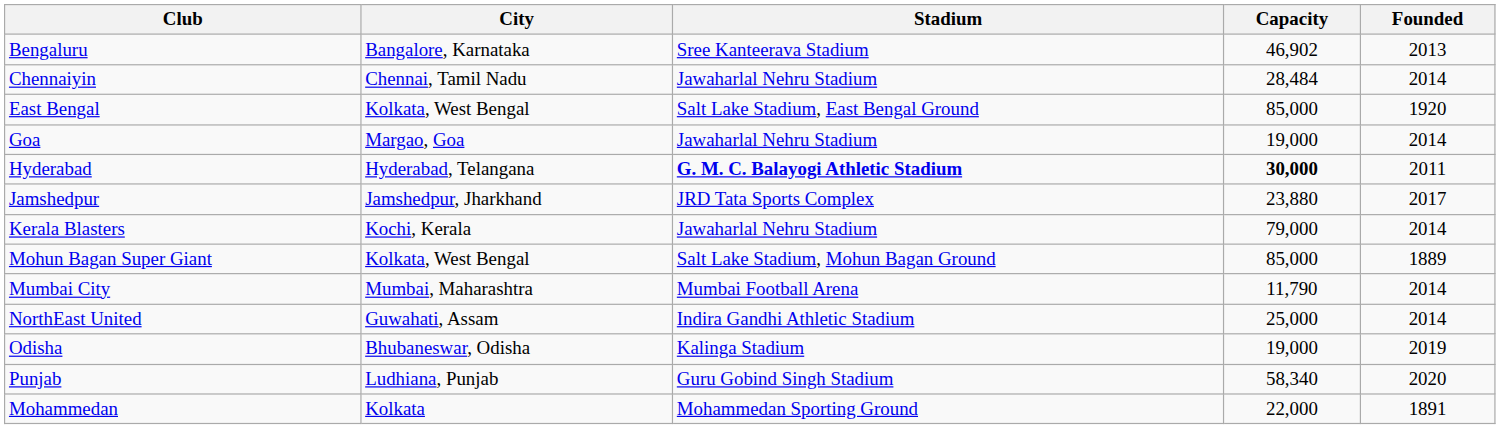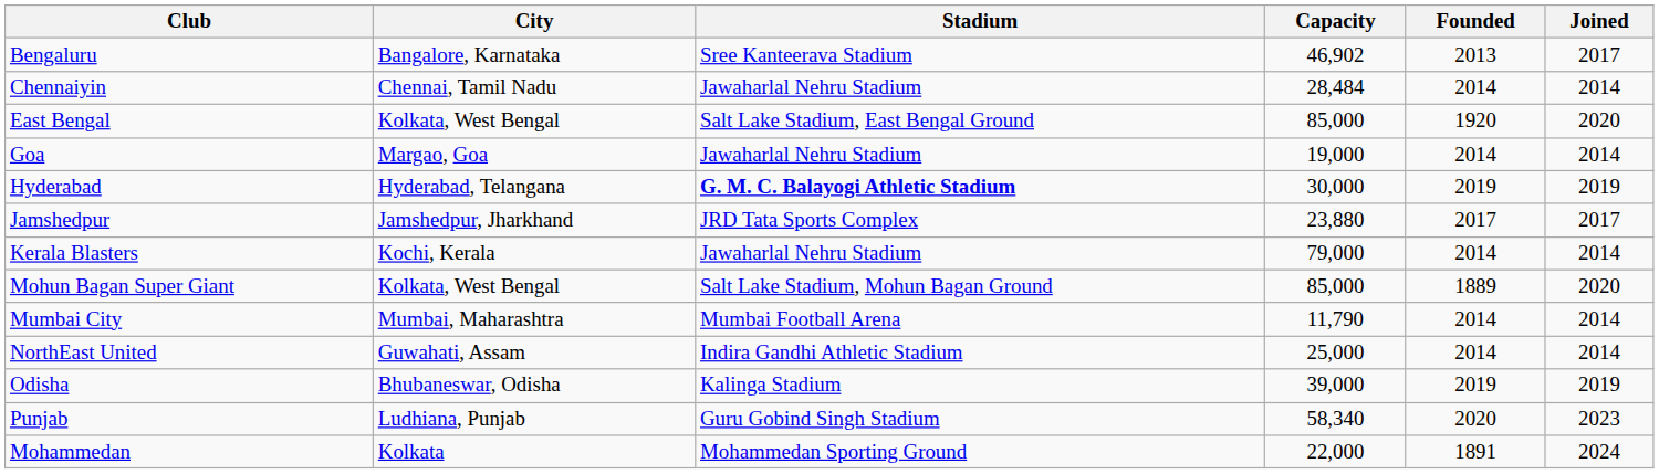+ column: Joined | 2017 | 2014 | 2020 | 2014 | 2019 | 2017 | 2014 | 2020 | 2014 | 2014 | 2019 | 2023 | 2024
Hyderabad | Capacity: bold -> normal
Hyderabad | Founded: 2011 -> 2019
Odisha | Capacity: 19,000 -> 39,000
